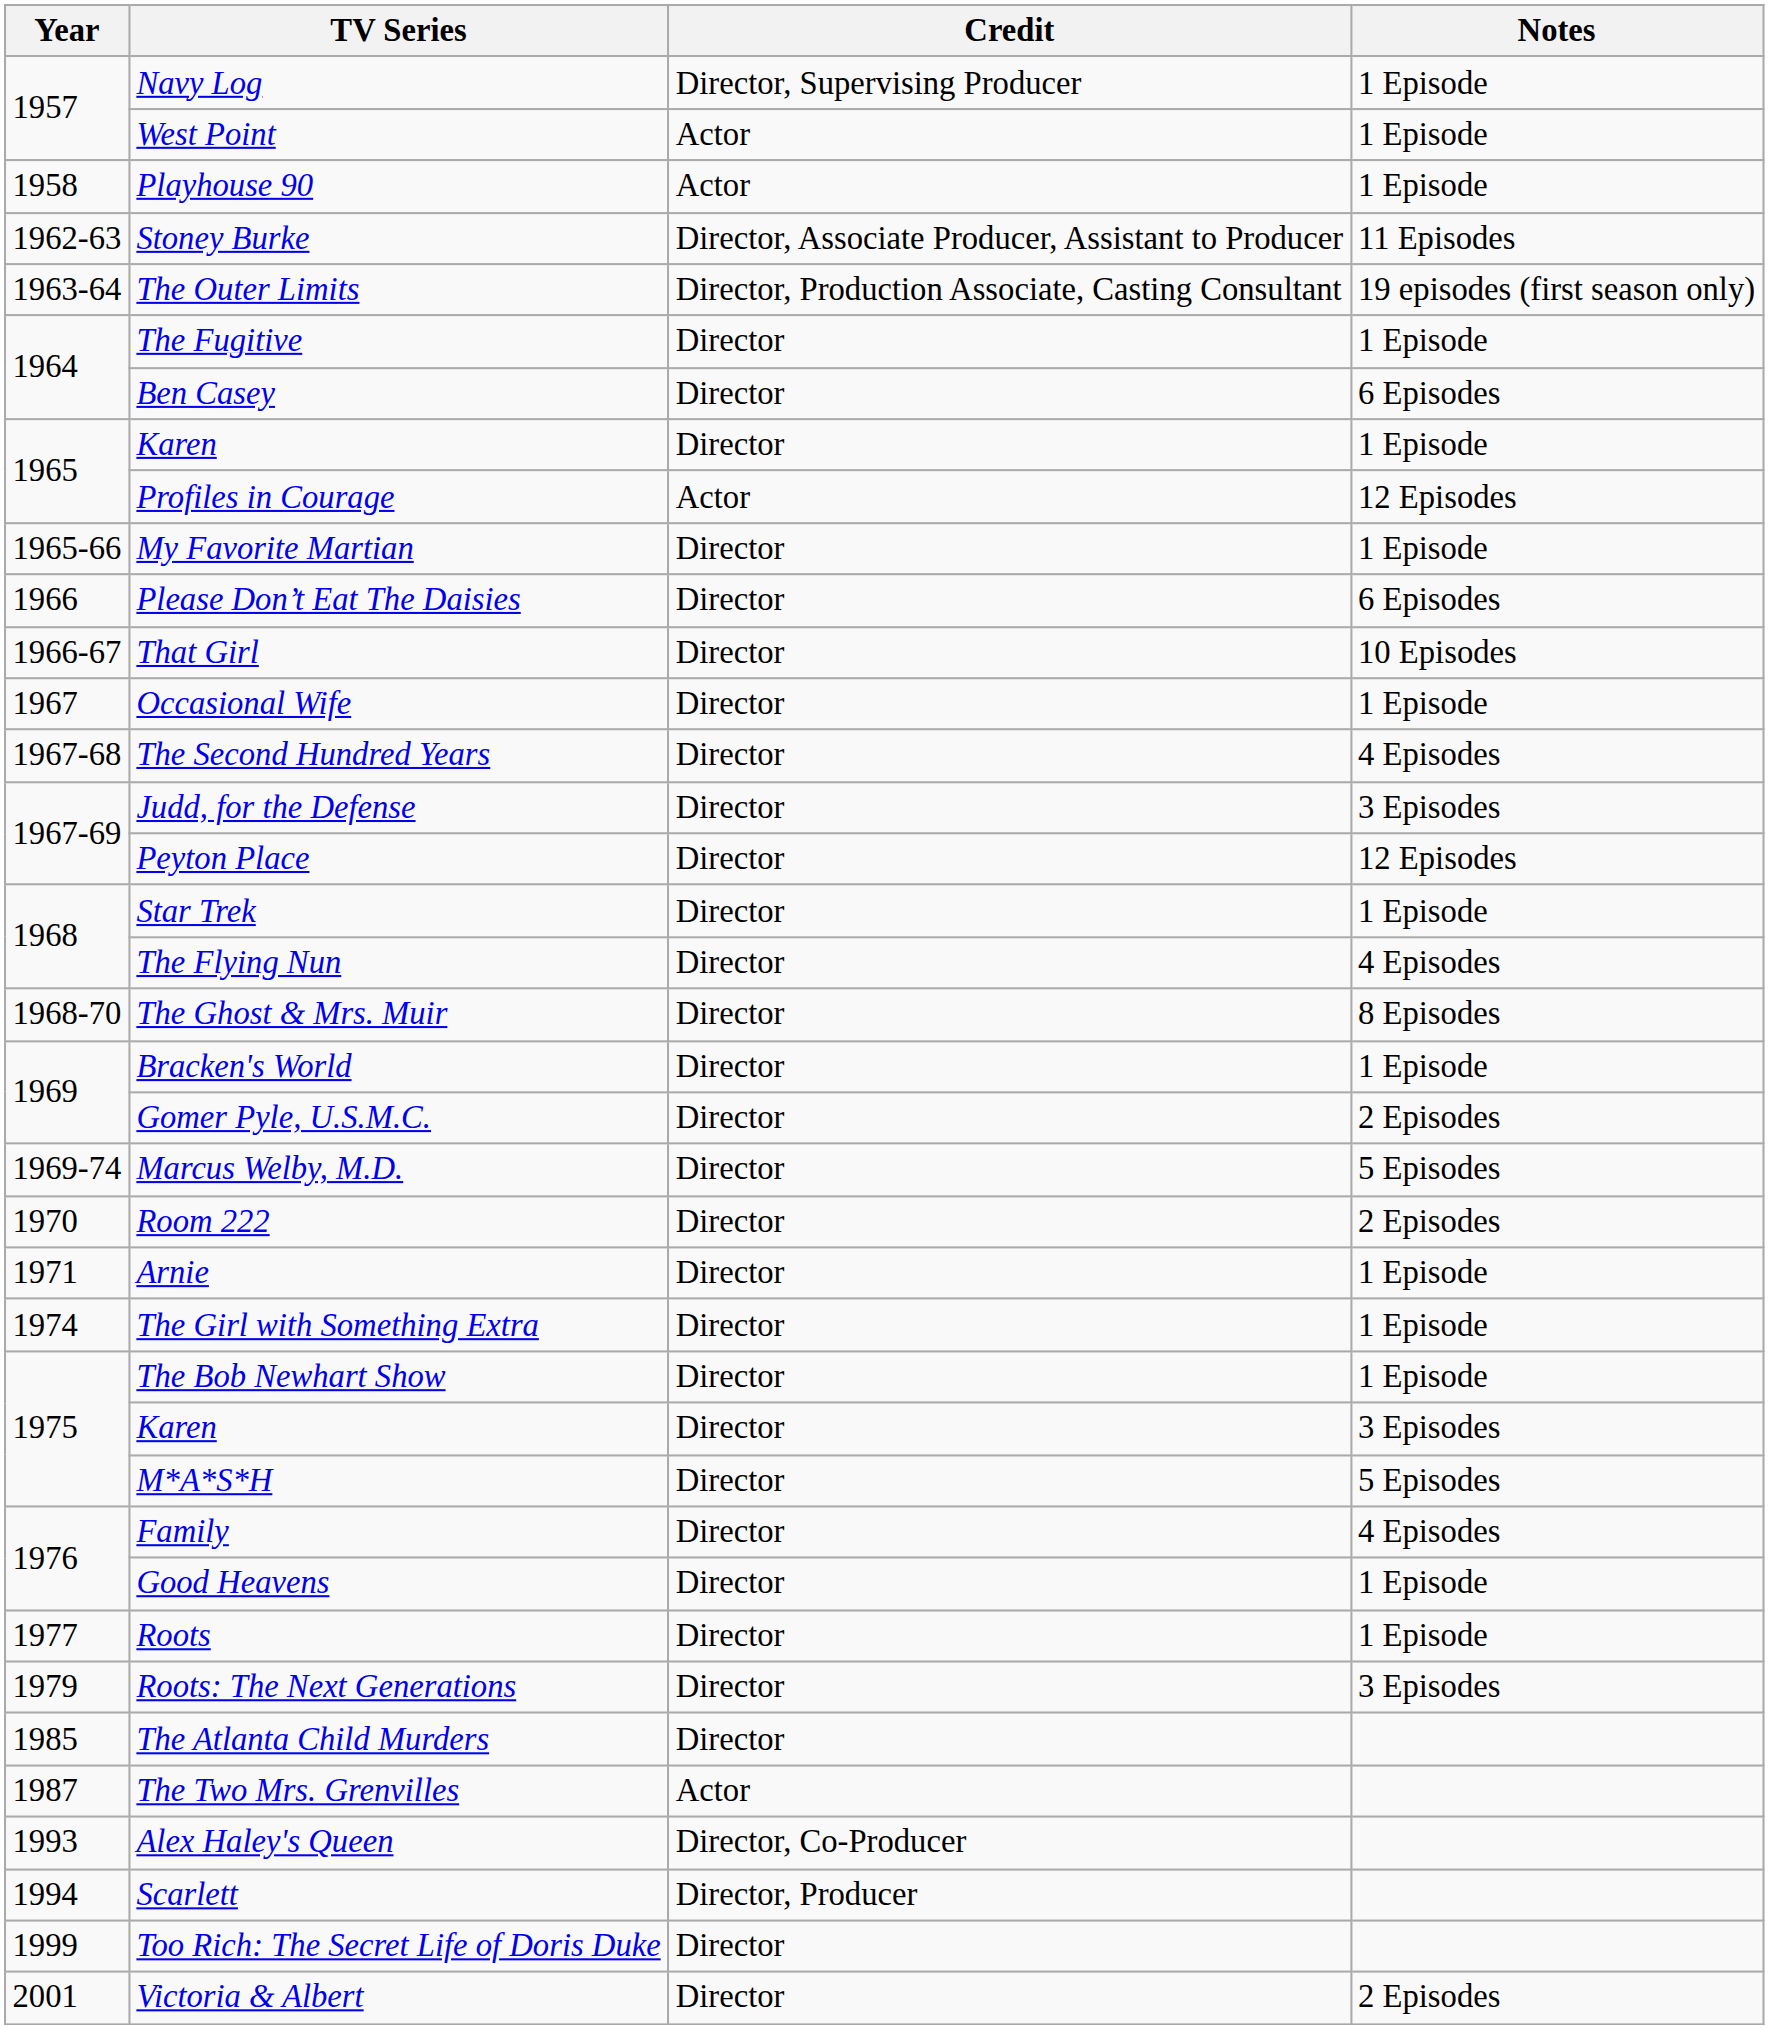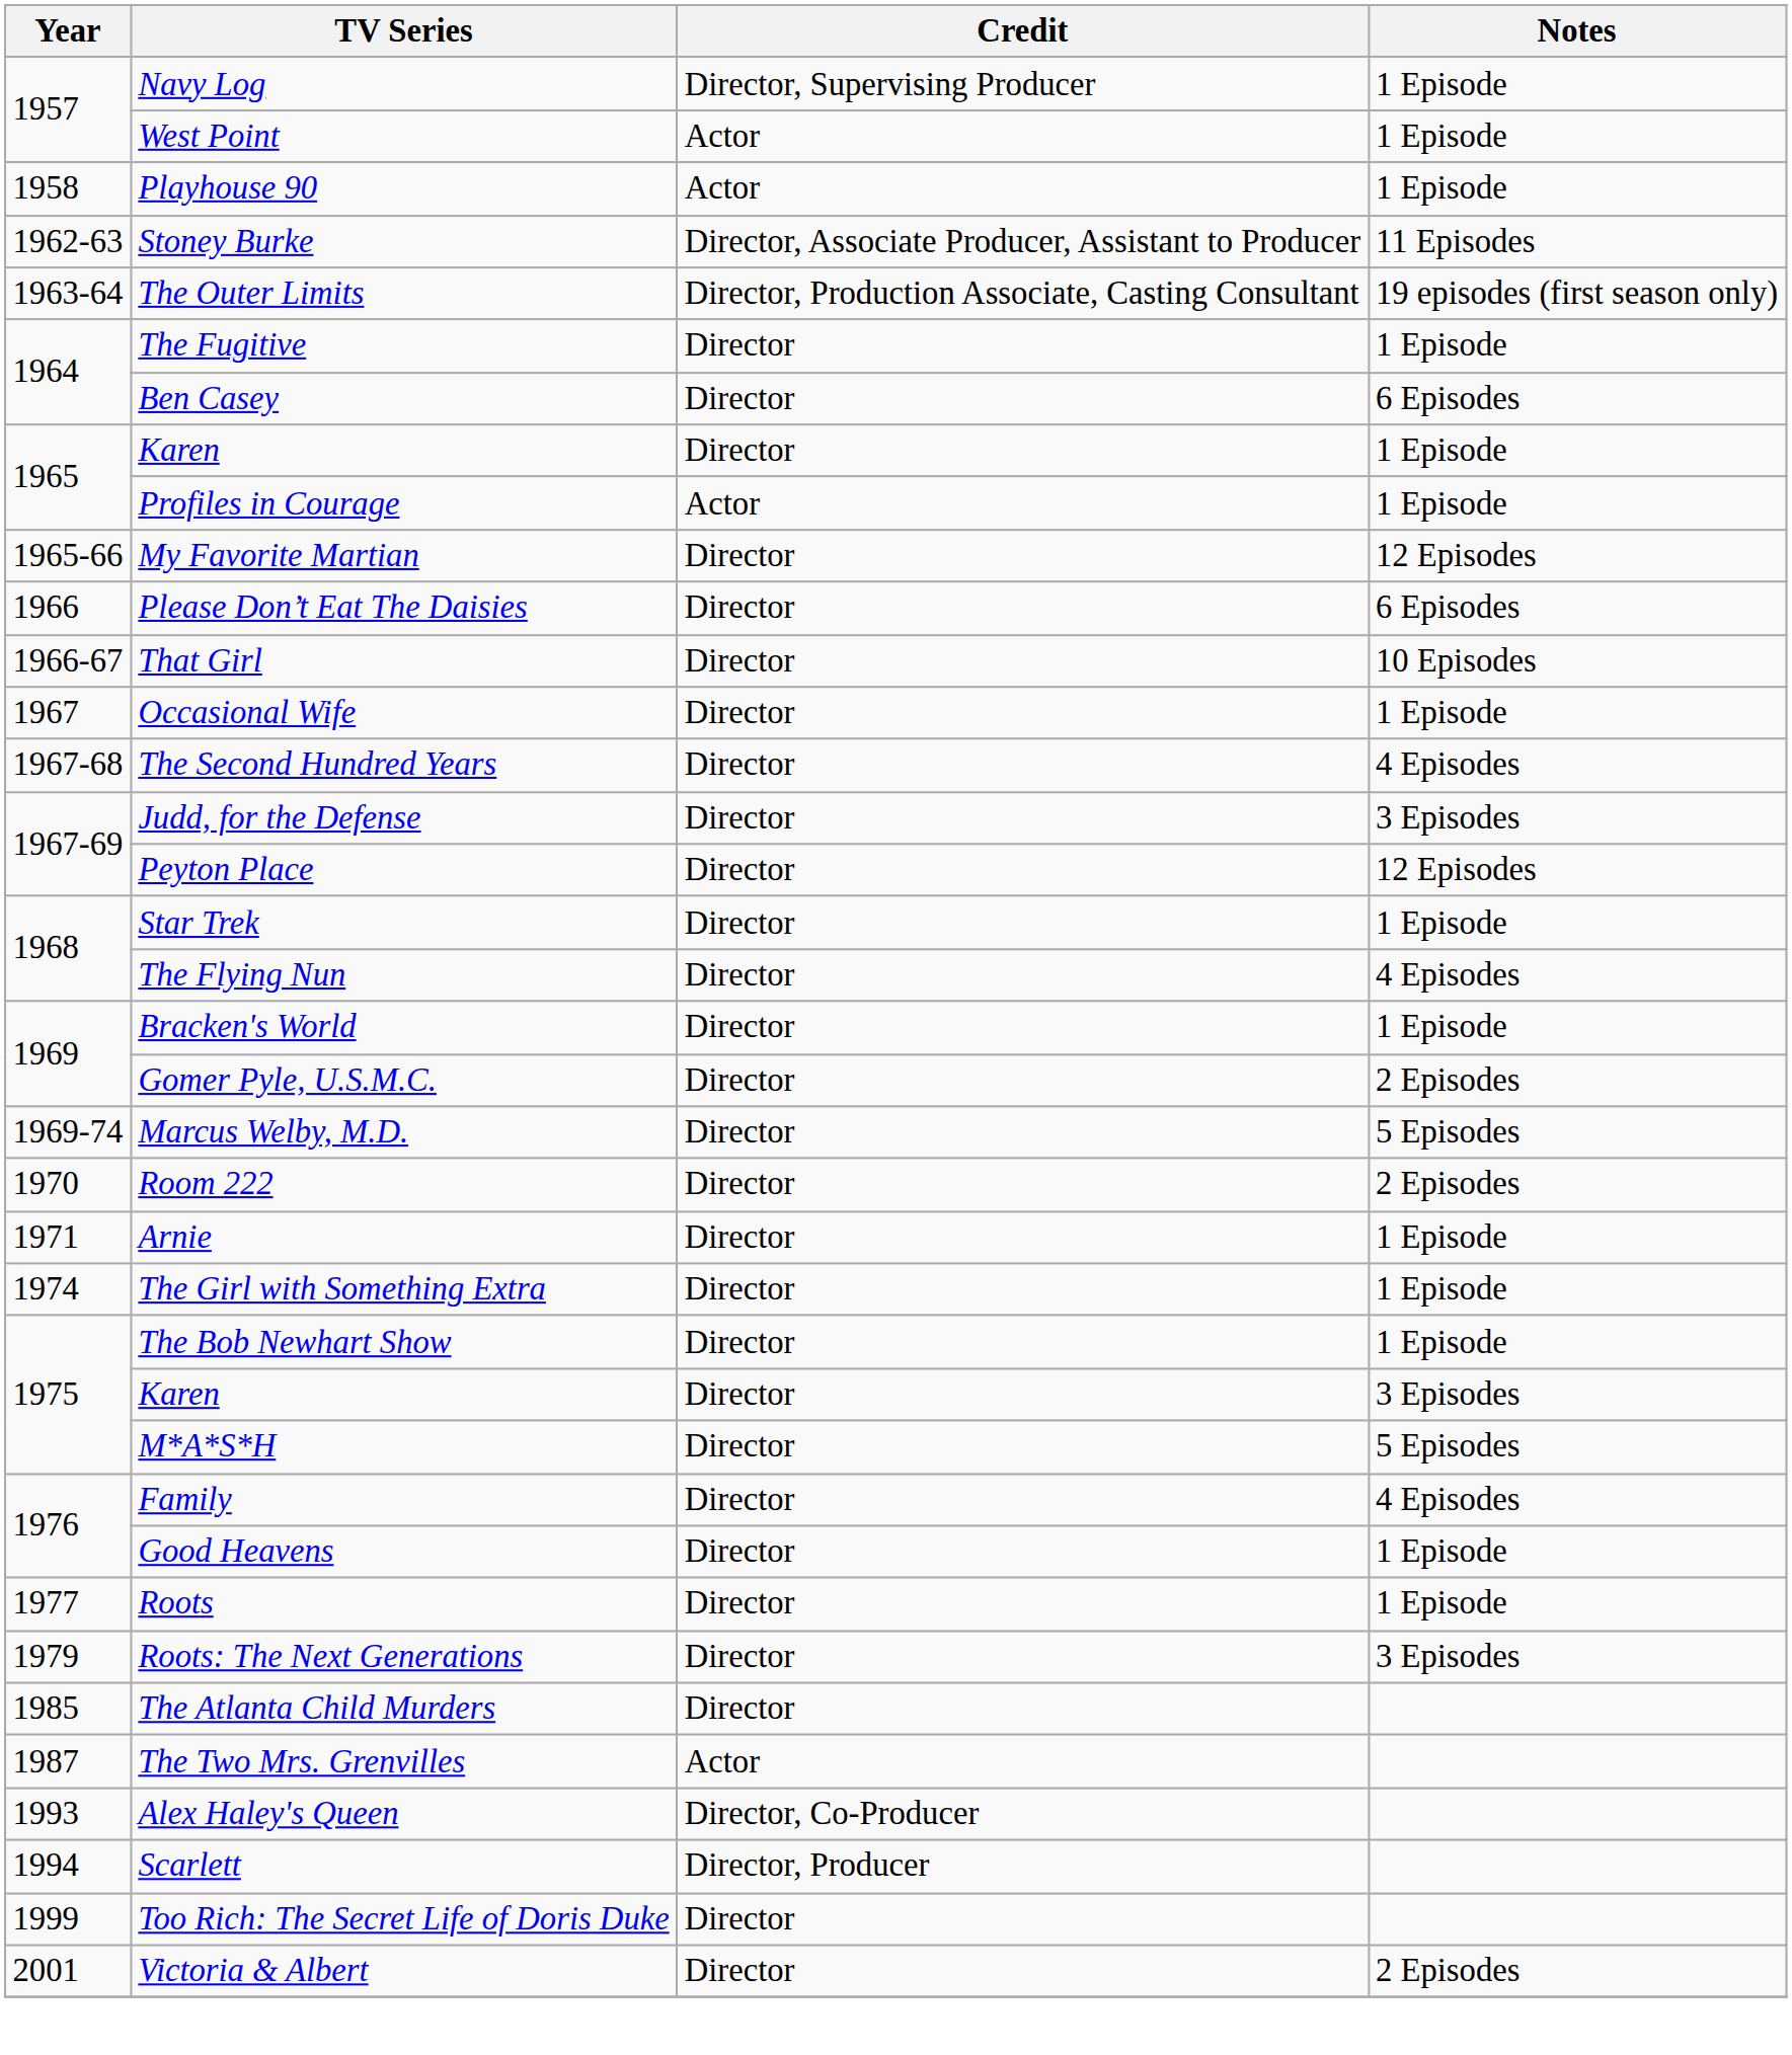Profiles in Courage | Notes: 12 Episodes -> 1 Episode
My Favorite Martian | Notes: 1 Episode -> 12 Episodes
- row: 1968-70 | The Ghost & Mrs. Muir | Director | 8 Episodes
